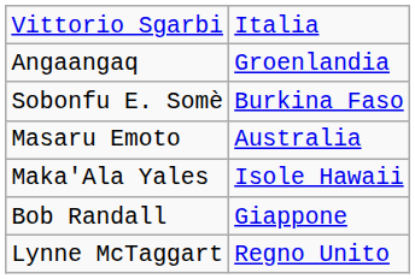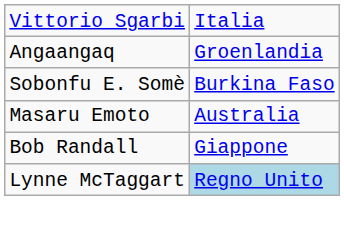- row: Maka'Ala Yales | Isole Hawaii
Lynne McTaggart | column 2: no background -> lightblue background
